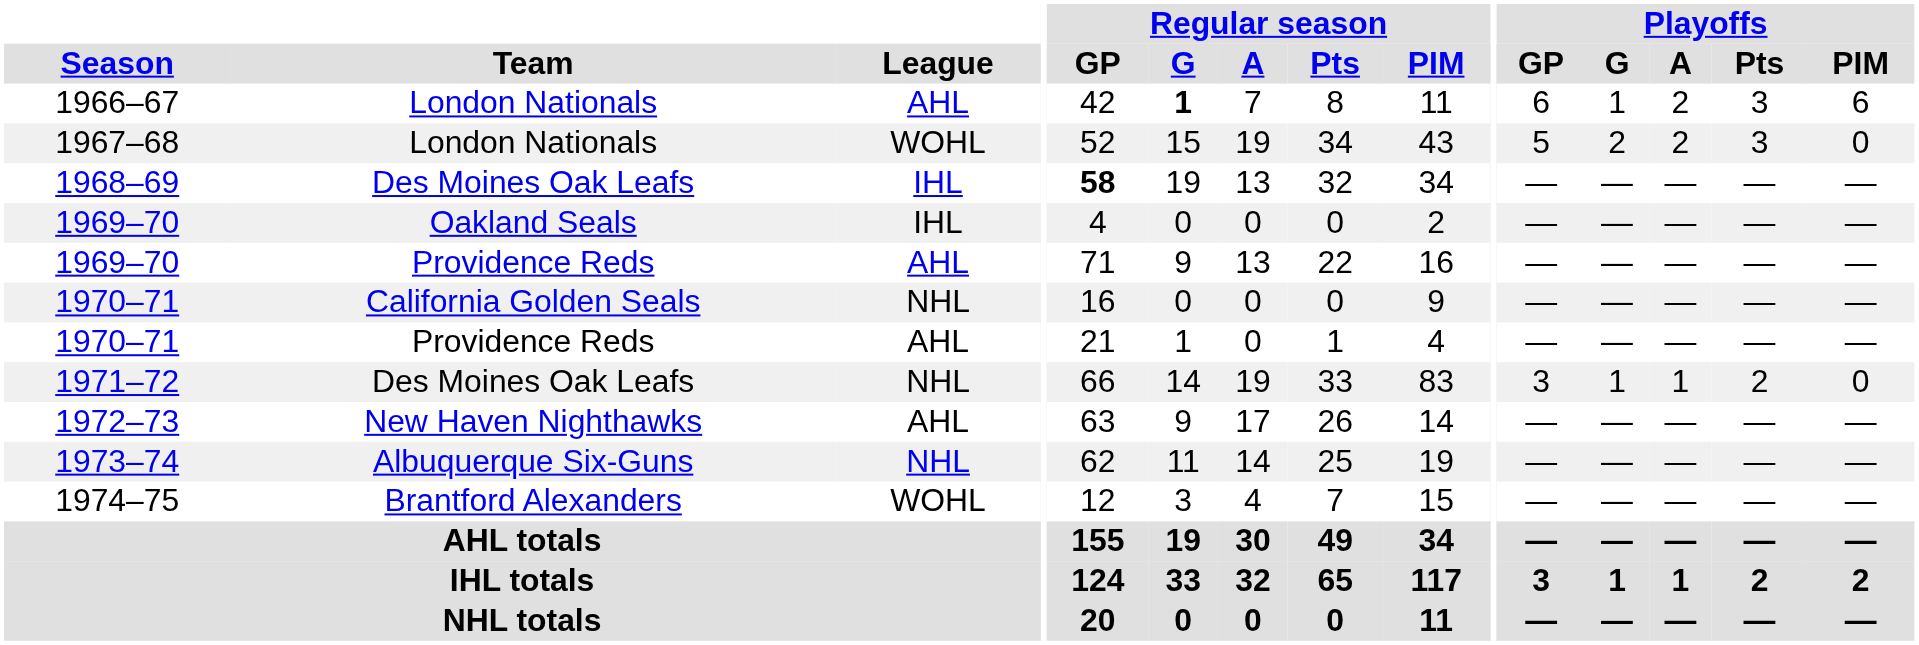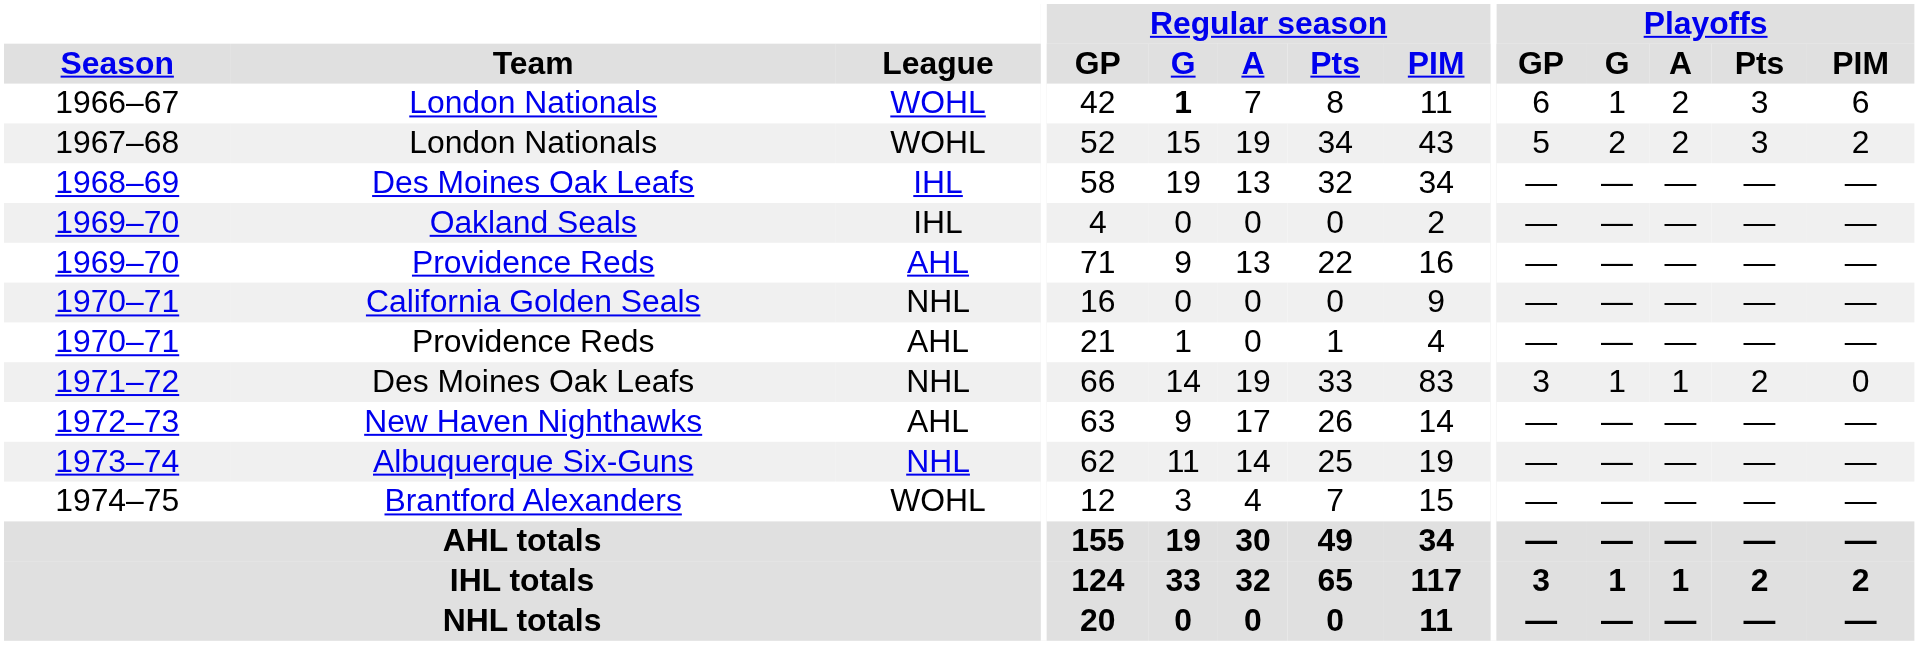1966–67 | League: AHL -> WOHL
1967–68 | Playoffs / PIM: 0 -> 2
1968–69 | Regular season / GP: bold -> normal
